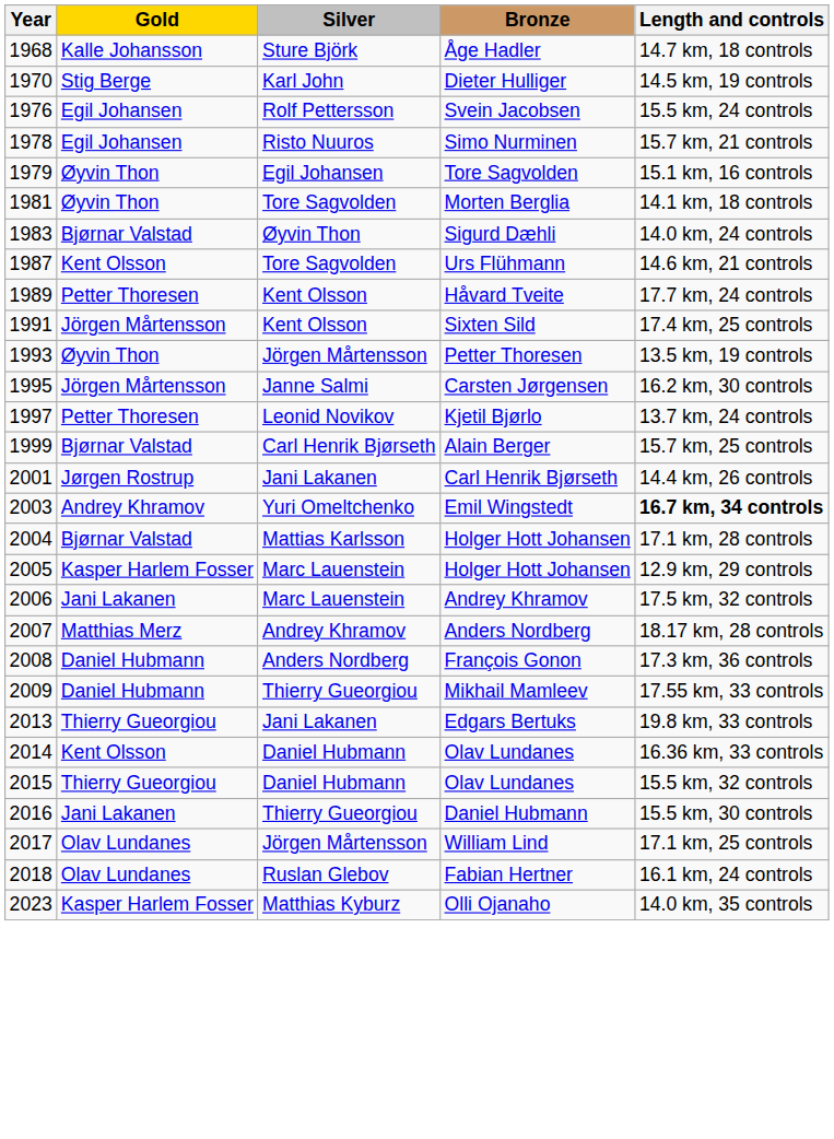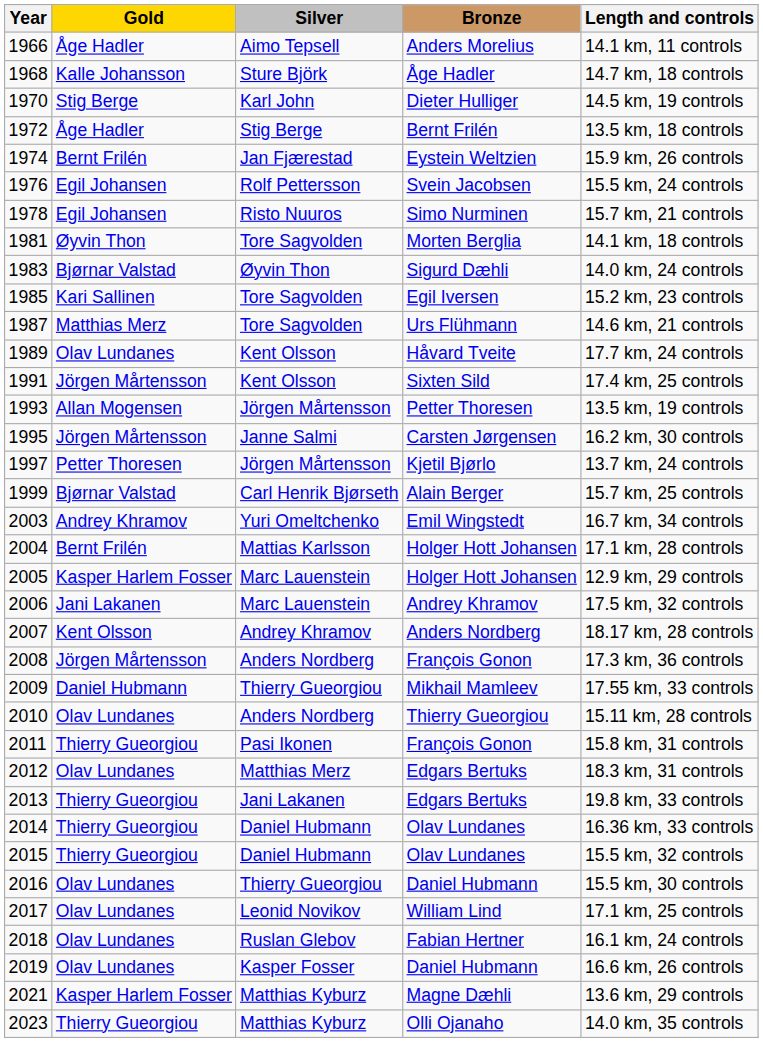+ row: 1966 | Åge Hadler | Aimo Tepsell | Anders Morelius | 14.1 km, 11 controls
+ row: 1972 | Åge Hadler | Stig Berge | Bernt Frilén | 13.5 km, 18 controls
+ row: 1974 | Bernt Frilén | Jan Fjærestad | Eystein Weltzien | 15.9 km, 26 controls
- row: 1979 | Øyvin Thon | Egil Johansen | Tore Sagvolden | 15.1 km, 16 controls
+ row: 1985 | Kari Sallinen | Tore Sagvolden | Egil Iversen | 15.2 km, 23 controls
1987 | Gold: Kent Olsson -> Matthias Merz
1989 | Gold: Petter Thoresen -> Olav Lundanes
1993 | Gold: Øyvin Thon -> Allan Mogensen
1997 | Silver: Leonid Novikov -> Jörgen Mårtensson
- row: 2001 | Jørgen Rostrup | Jani Lakanen | Carl Henrik Bjørseth | 14.4 km, 26 controls
2003 | Length and controls: bold -> normal
2004 | Gold: Bjørnar Valstad -> Bernt Frilén
2007 | Gold: Matthias Merz -> Kent Olsson
2008 | Gold: Daniel Hubmann -> Jörgen Mårtensson
+ row: 2010 | Olav Lundanes | Anders Nordberg | Thierry Gueorgiou | 15.11 km, 28 controls
+ row: 2011 | Thierry Gueorgiou | Pasi Ikonen | François Gonon | 15.8 km, 31 controls
+ row: 2012 | Olav Lundanes | Matthias Merz | Edgars Bertuks | 18.3 km, 31 controls
2014 | Gold: Kent Olsson -> Thierry Gueorgiou
2016 | Gold: Jani Lakanen -> Olav Lundanes
2017 | Silver: Jörgen Mårtensson -> Leonid Novikov
+ row: 2019 | Olav Lundanes | Kasper Fosser | Daniel Hubmann | 16.6 km, 26 controls
+ row: 2021 | Kasper Harlem Fosser | Matthias Kyburz | Magne Dæhli | 13.6 km, 29 controls
2023 | Gold: Kasper Harlem Fosser -> Thierry Gueorgiou
